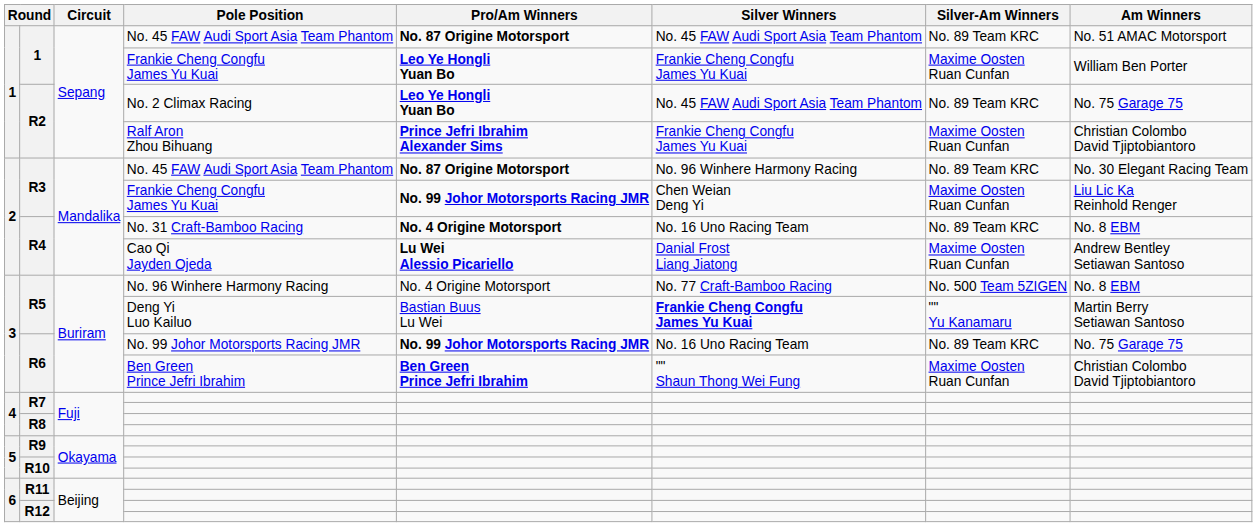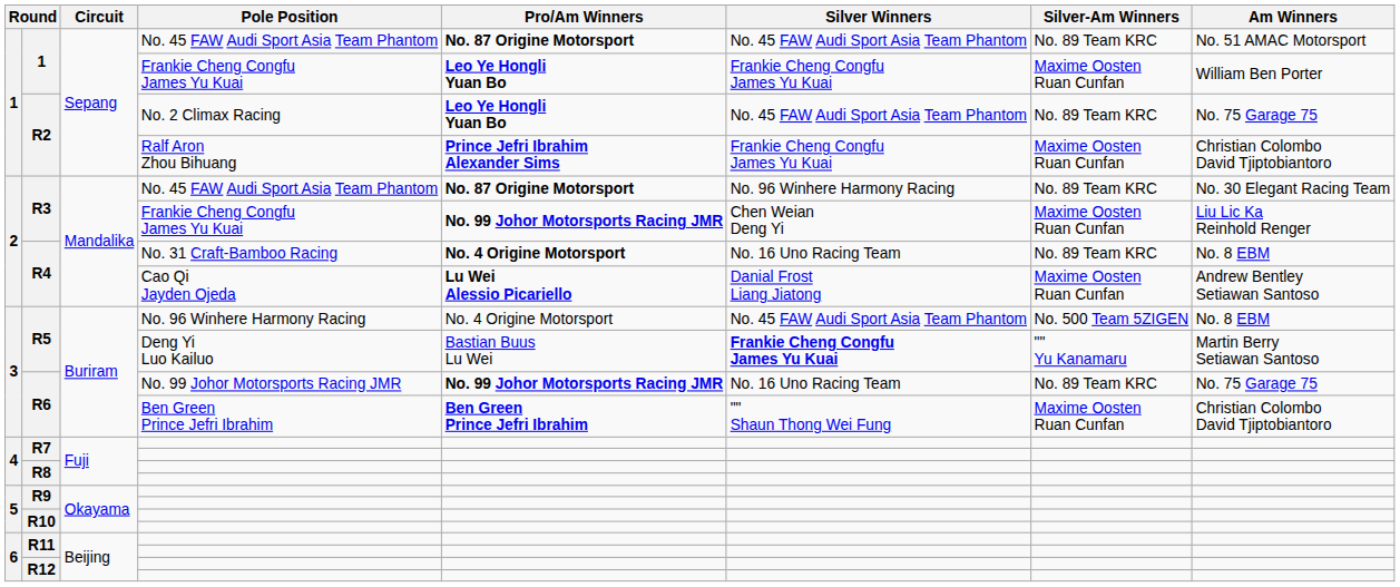R5 / No. 96 Winhere Harmony Racing | Silver Winners: No. 77 Craft-Bamboo Racing -> No. 45 FAW Audi Sport Asia Team Phantom
